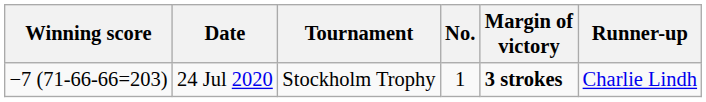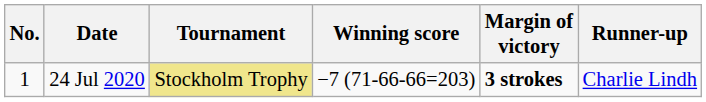columns swapped: No. <-> Winning score
24 Jul 2020 | Tournament: no background -> khaki background
